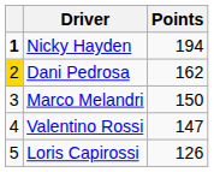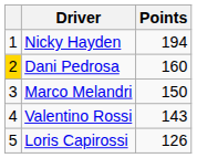Nicky Hayden | column 1: bold -> normal
Dani Pedrosa | Points: 162 -> 160
Valentino Rossi | Points: 147 -> 143
